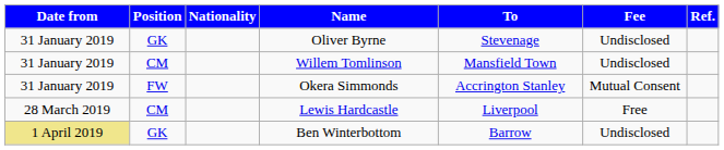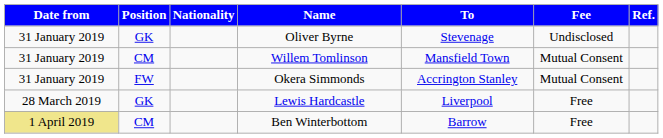Willem Tomlinson | Fee: Undisclosed -> Mutual Consent
Lewis Hardcastle | Position: CM -> GK
Ben Winterbottom | Position: GK -> CM
Ben Winterbottom | Fee: Undisclosed -> Free
